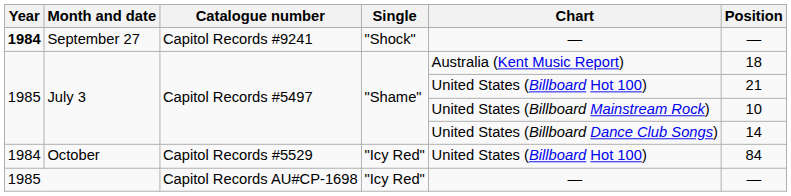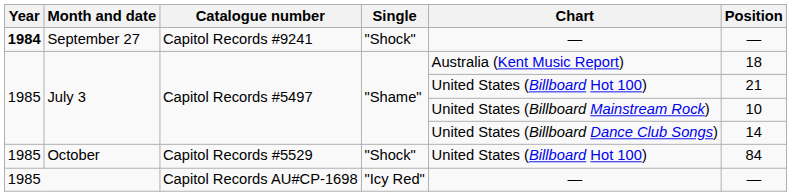October | Year: 1984 -> 1985
October | Single: "Icy Red" -> "Shock"
